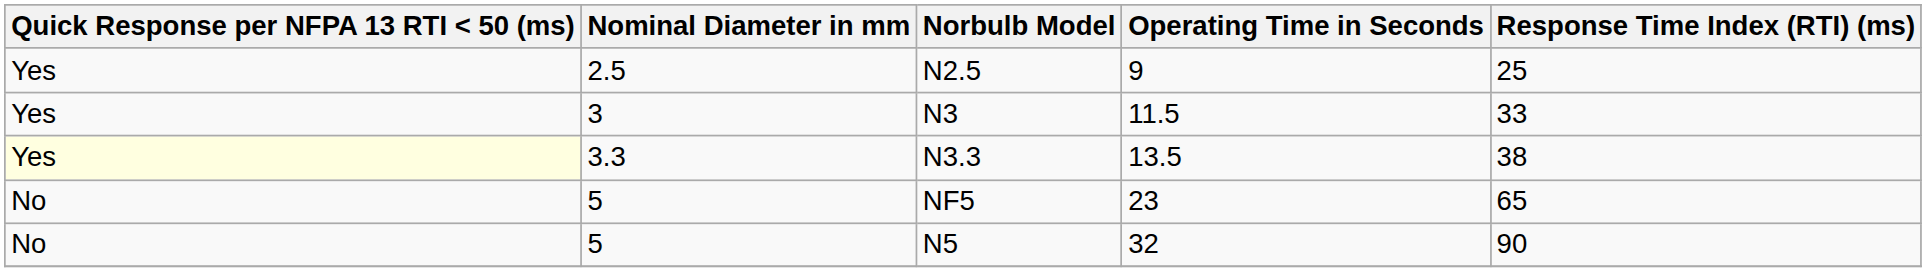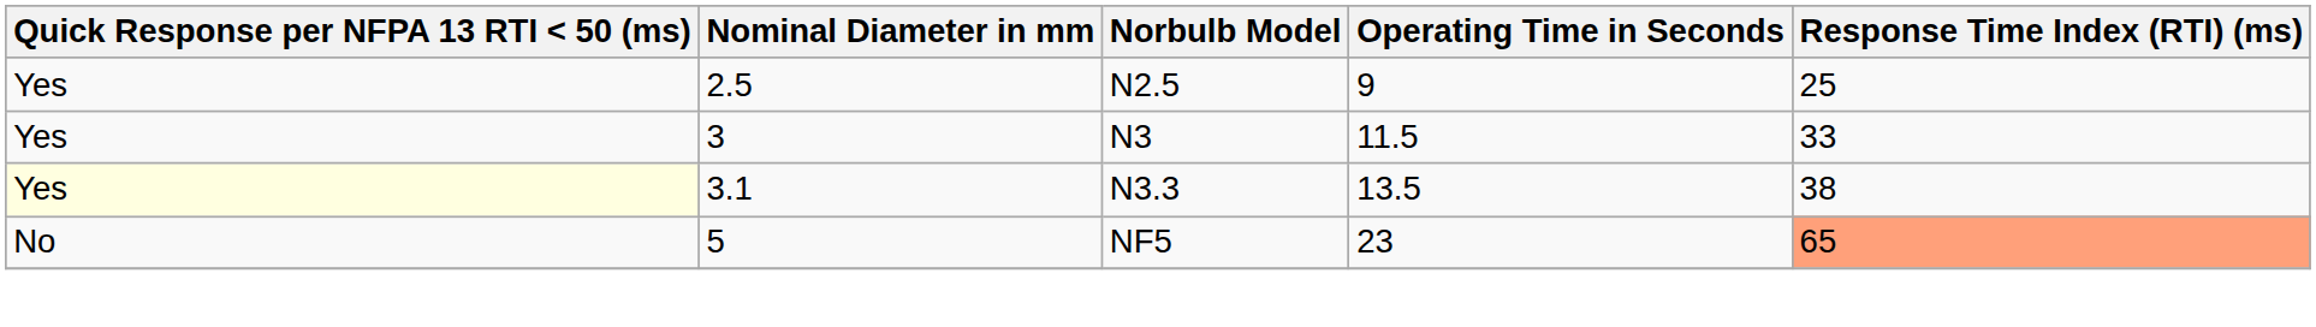N3.3 | Nominal Diameter in mm: 3.3 -> 3.1
NF5 | Response Time Index (RTI) (ms): no background -> lightsalmon background
- row: No | 5 | N5 | 32 | 90
